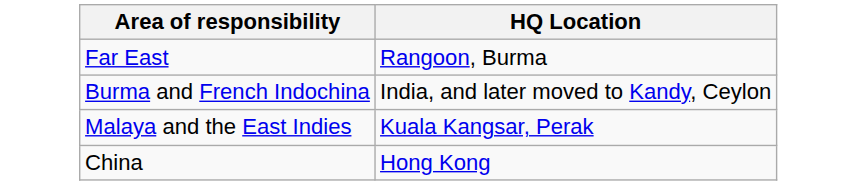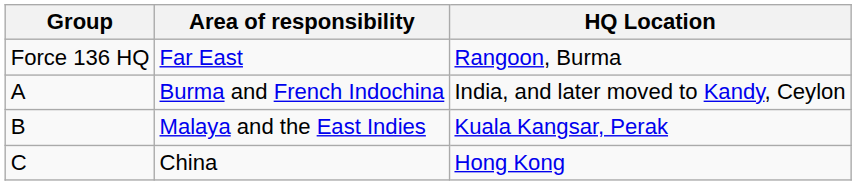+ column: Group | Force 136 HQ | A | B | C
